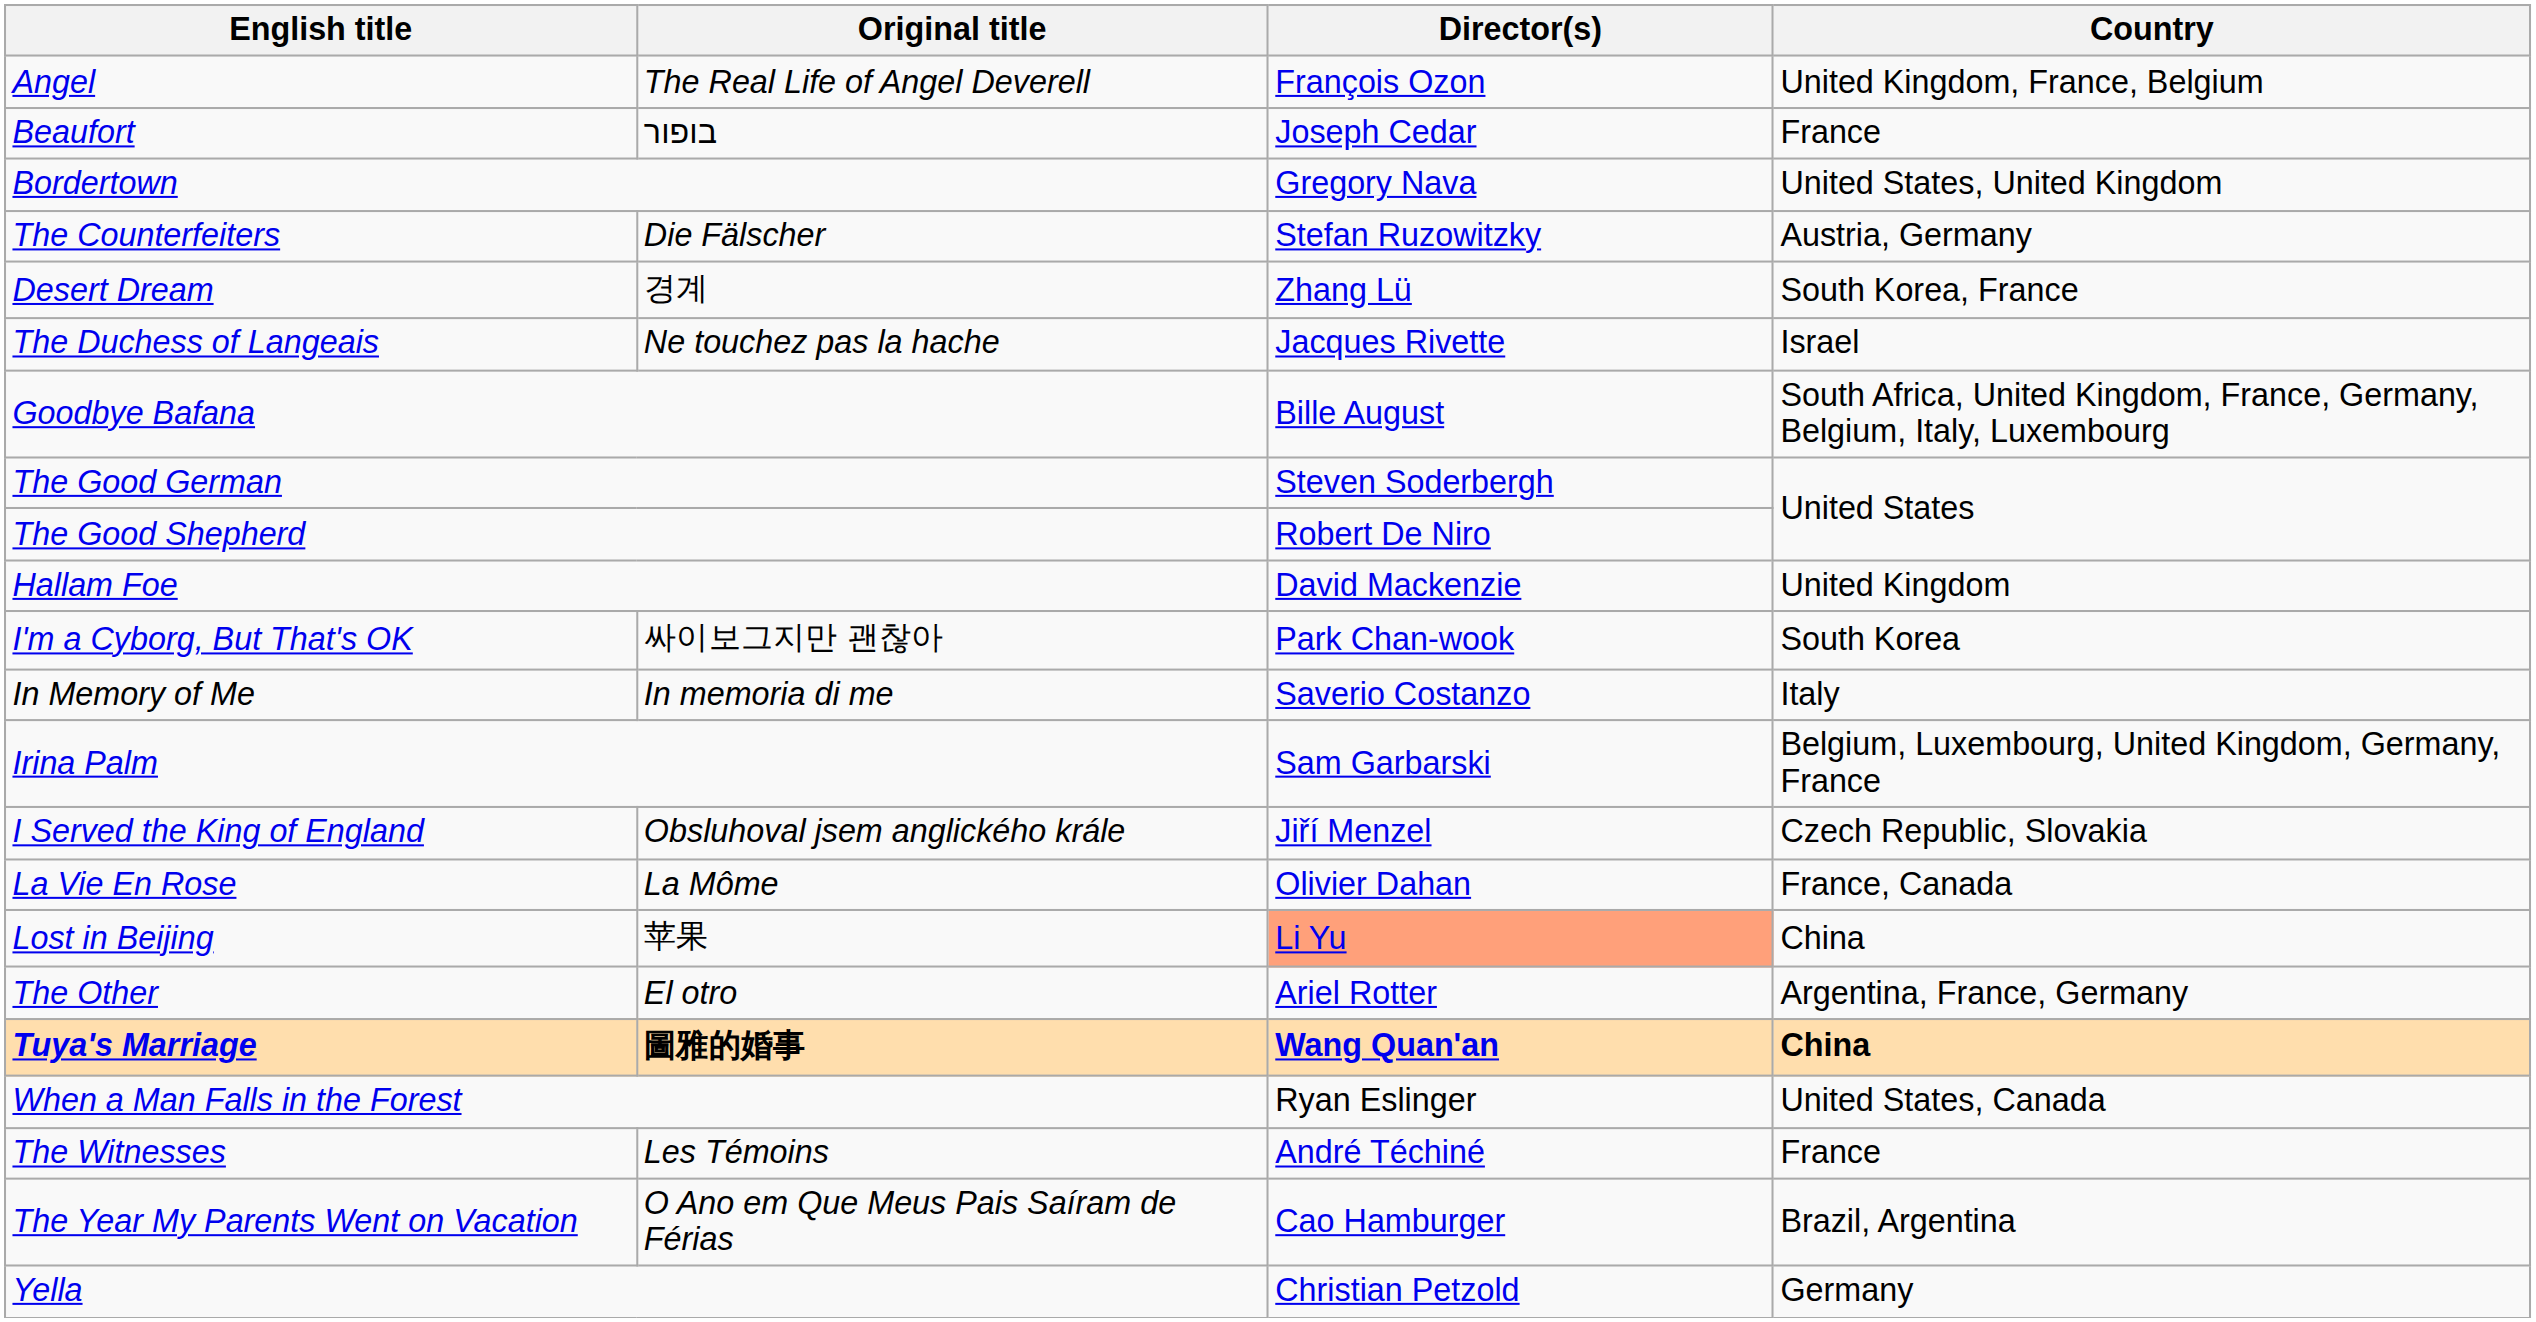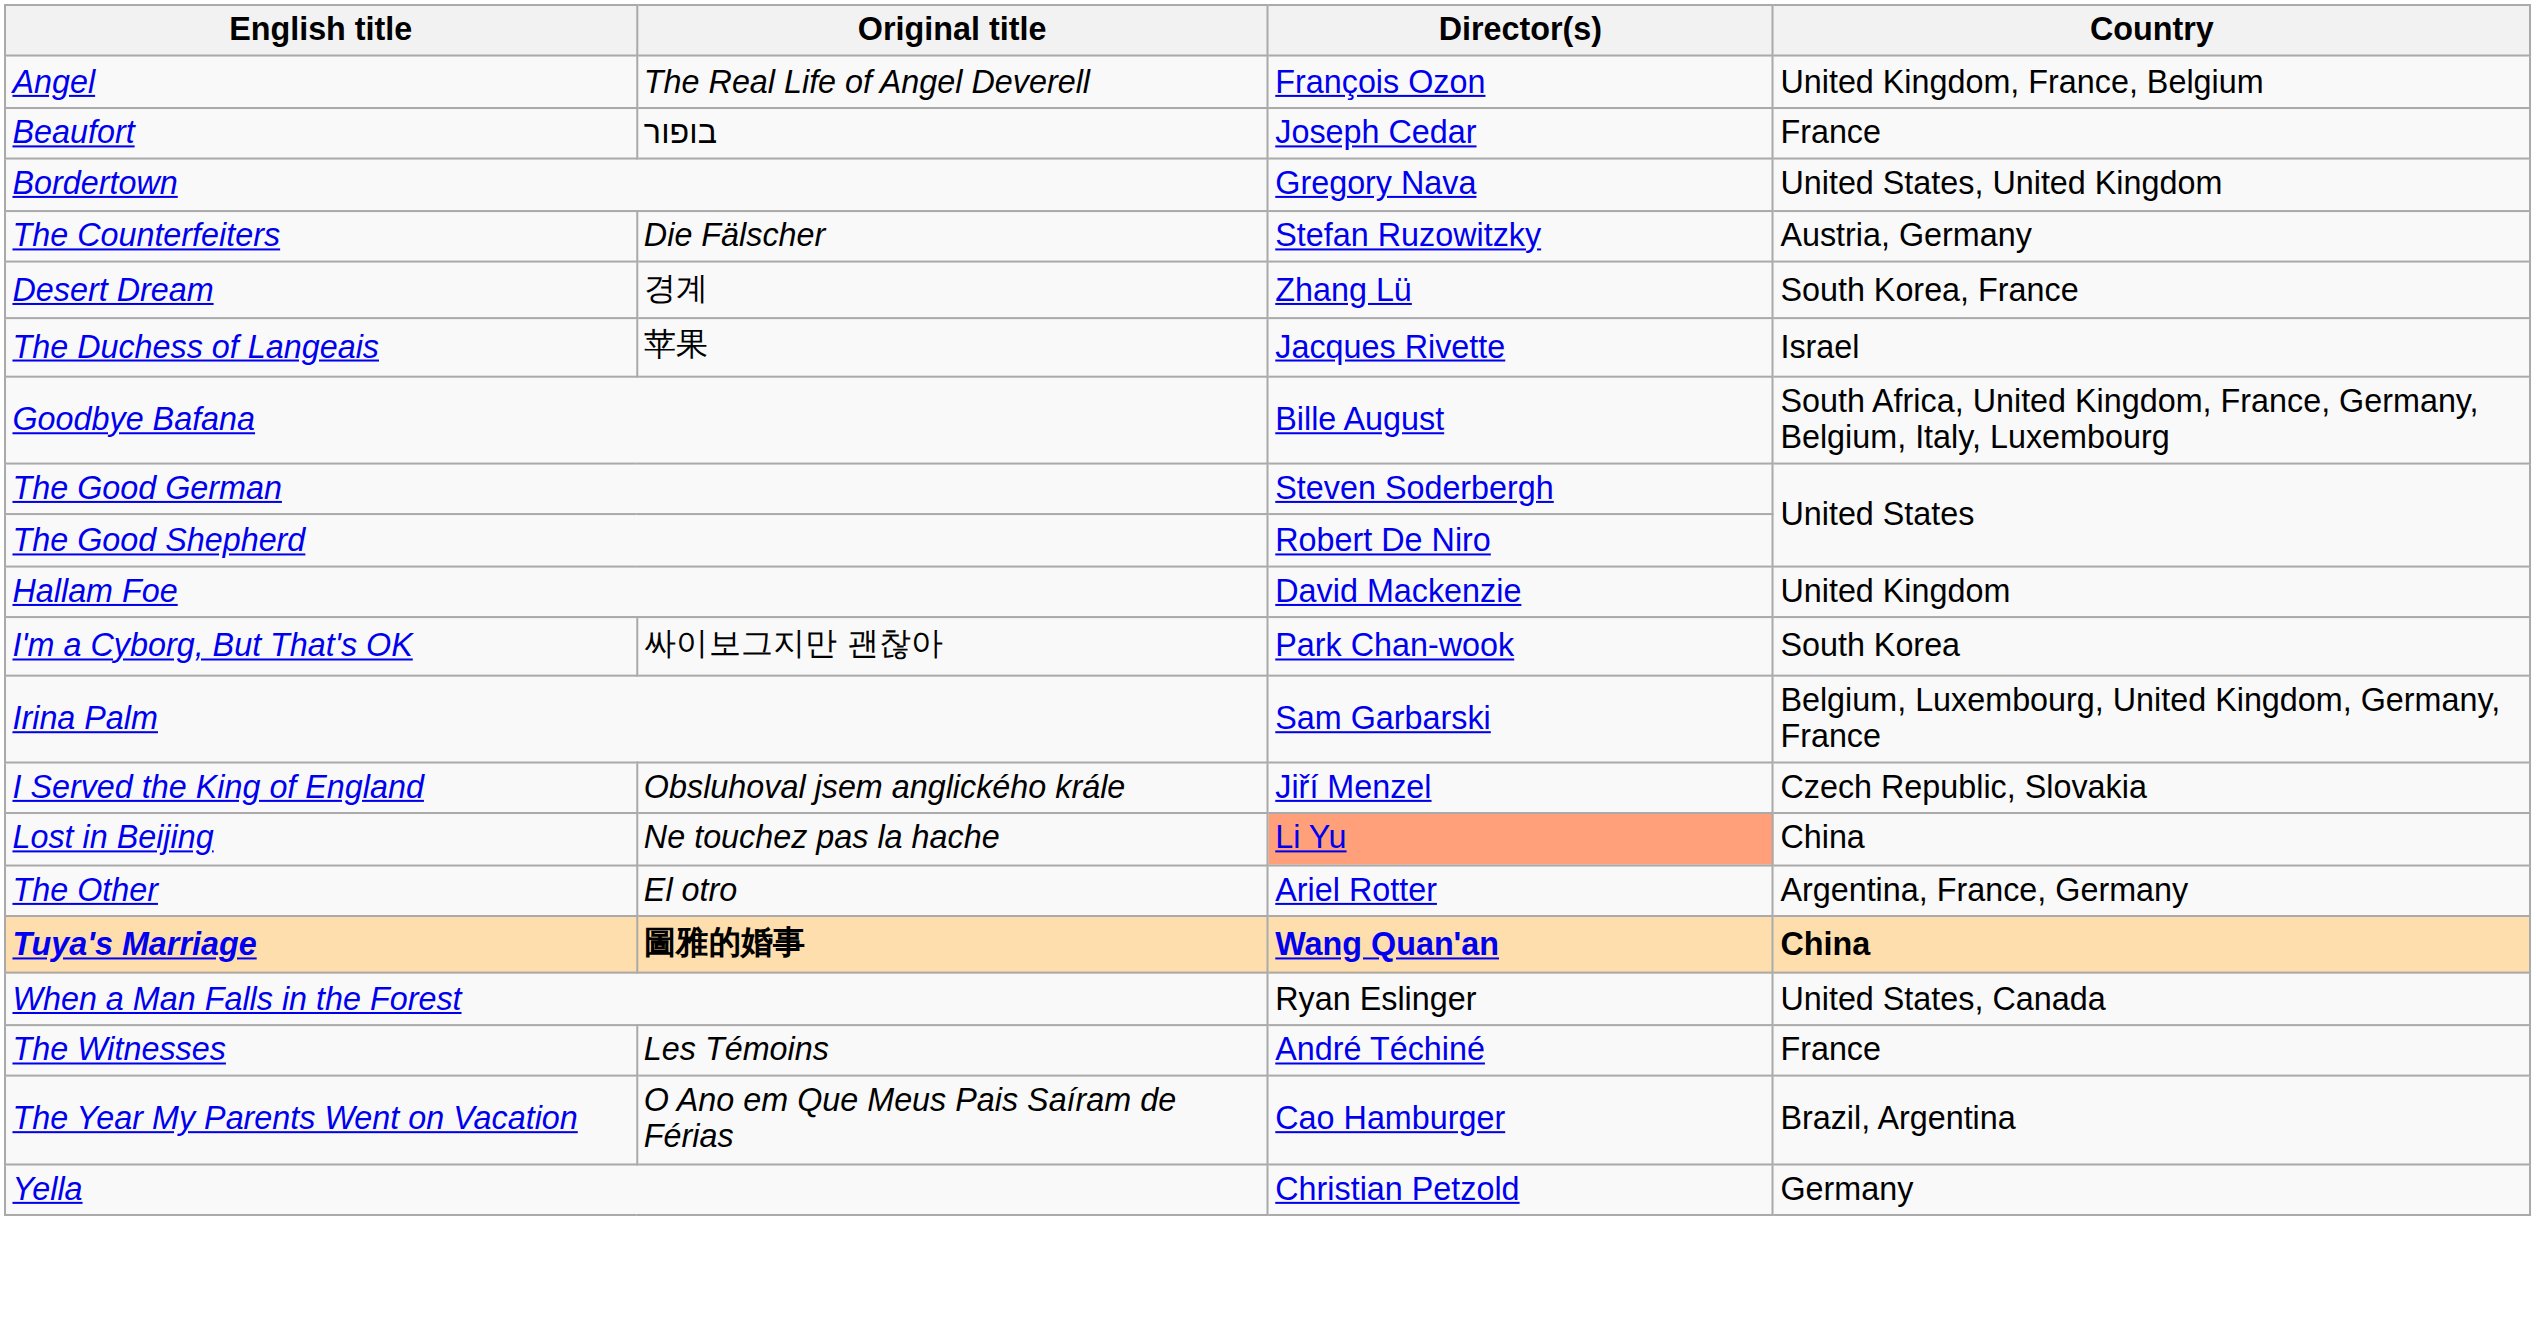The Duchess of Langeais | Original title: Ne touchez pas la hache -> 苹果
- row: In Memory of Me | In memoria di me | Saverio Costanzo | Italy
- row: La Vie En Rose | La Môme | Olivier Dahan | France, Canada
Lost in Beijing | Original title: 苹果 -> Ne touchez pas la hache
